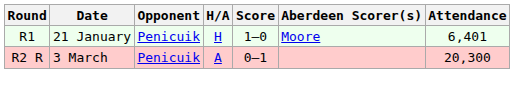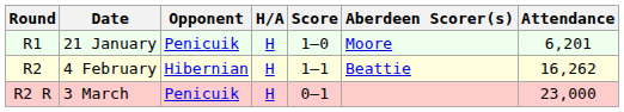21 January | Attendance: 6,401 -> 6,201
+ row: R2 | 4 February | Hibernian | H | 1–1 | Beattie | 16,262
3 March | H/A: A -> H
3 March | Attendance: 20,300 -> 23,000
